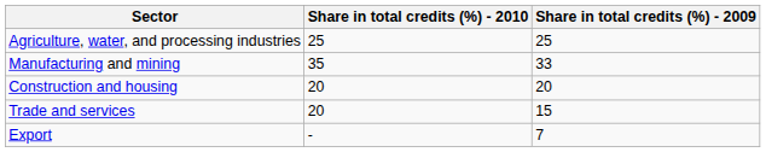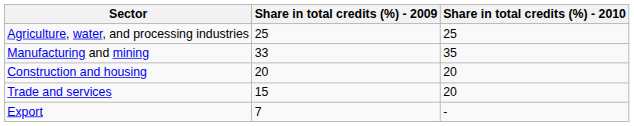columns swapped: Share in total credits (%) - 2009 <-> Share in total credits (%) - 2010
